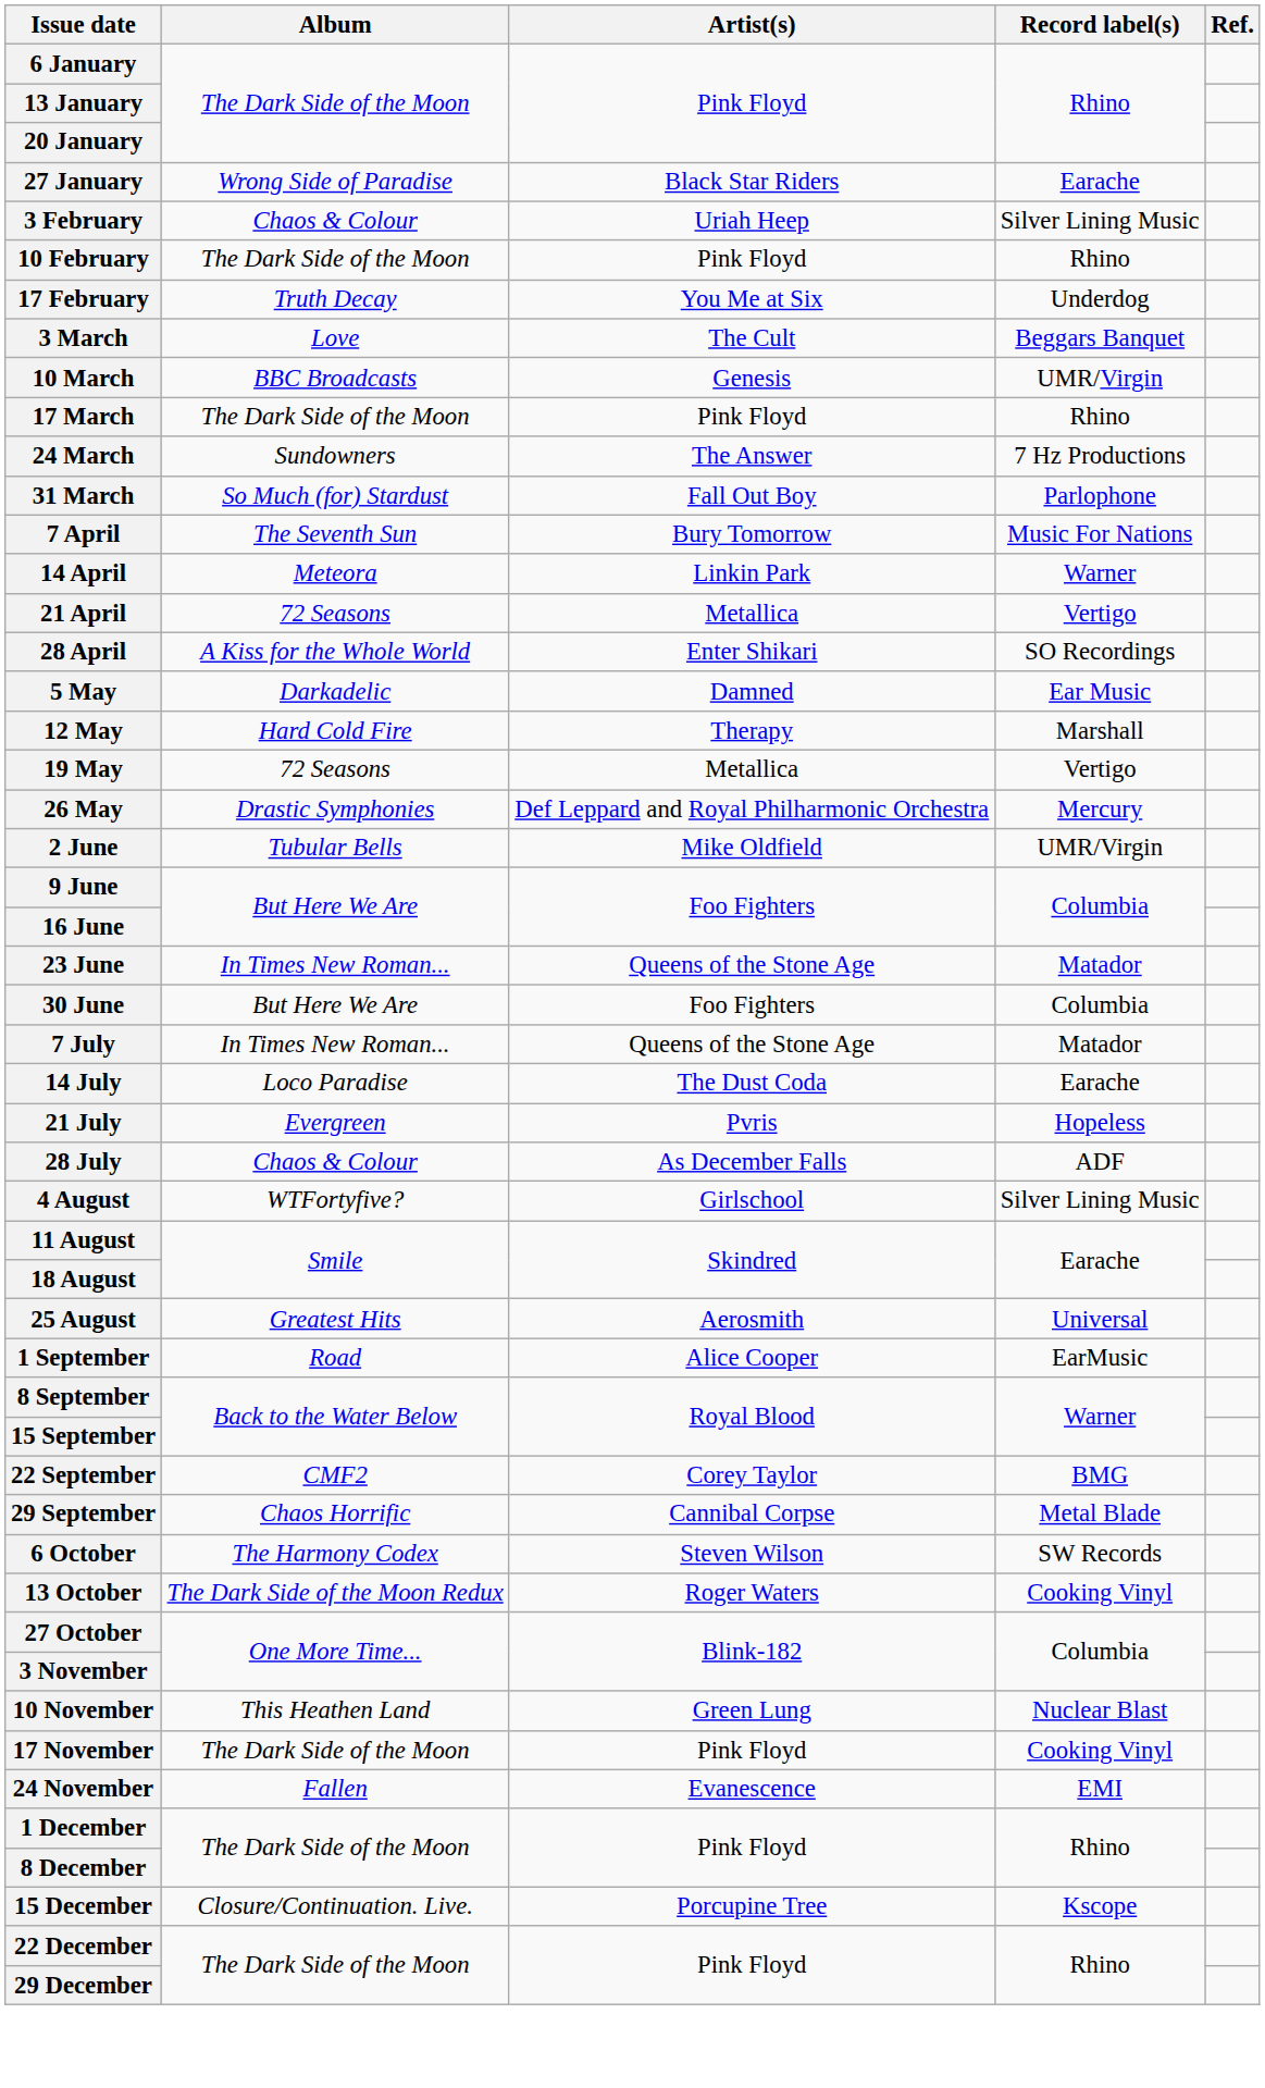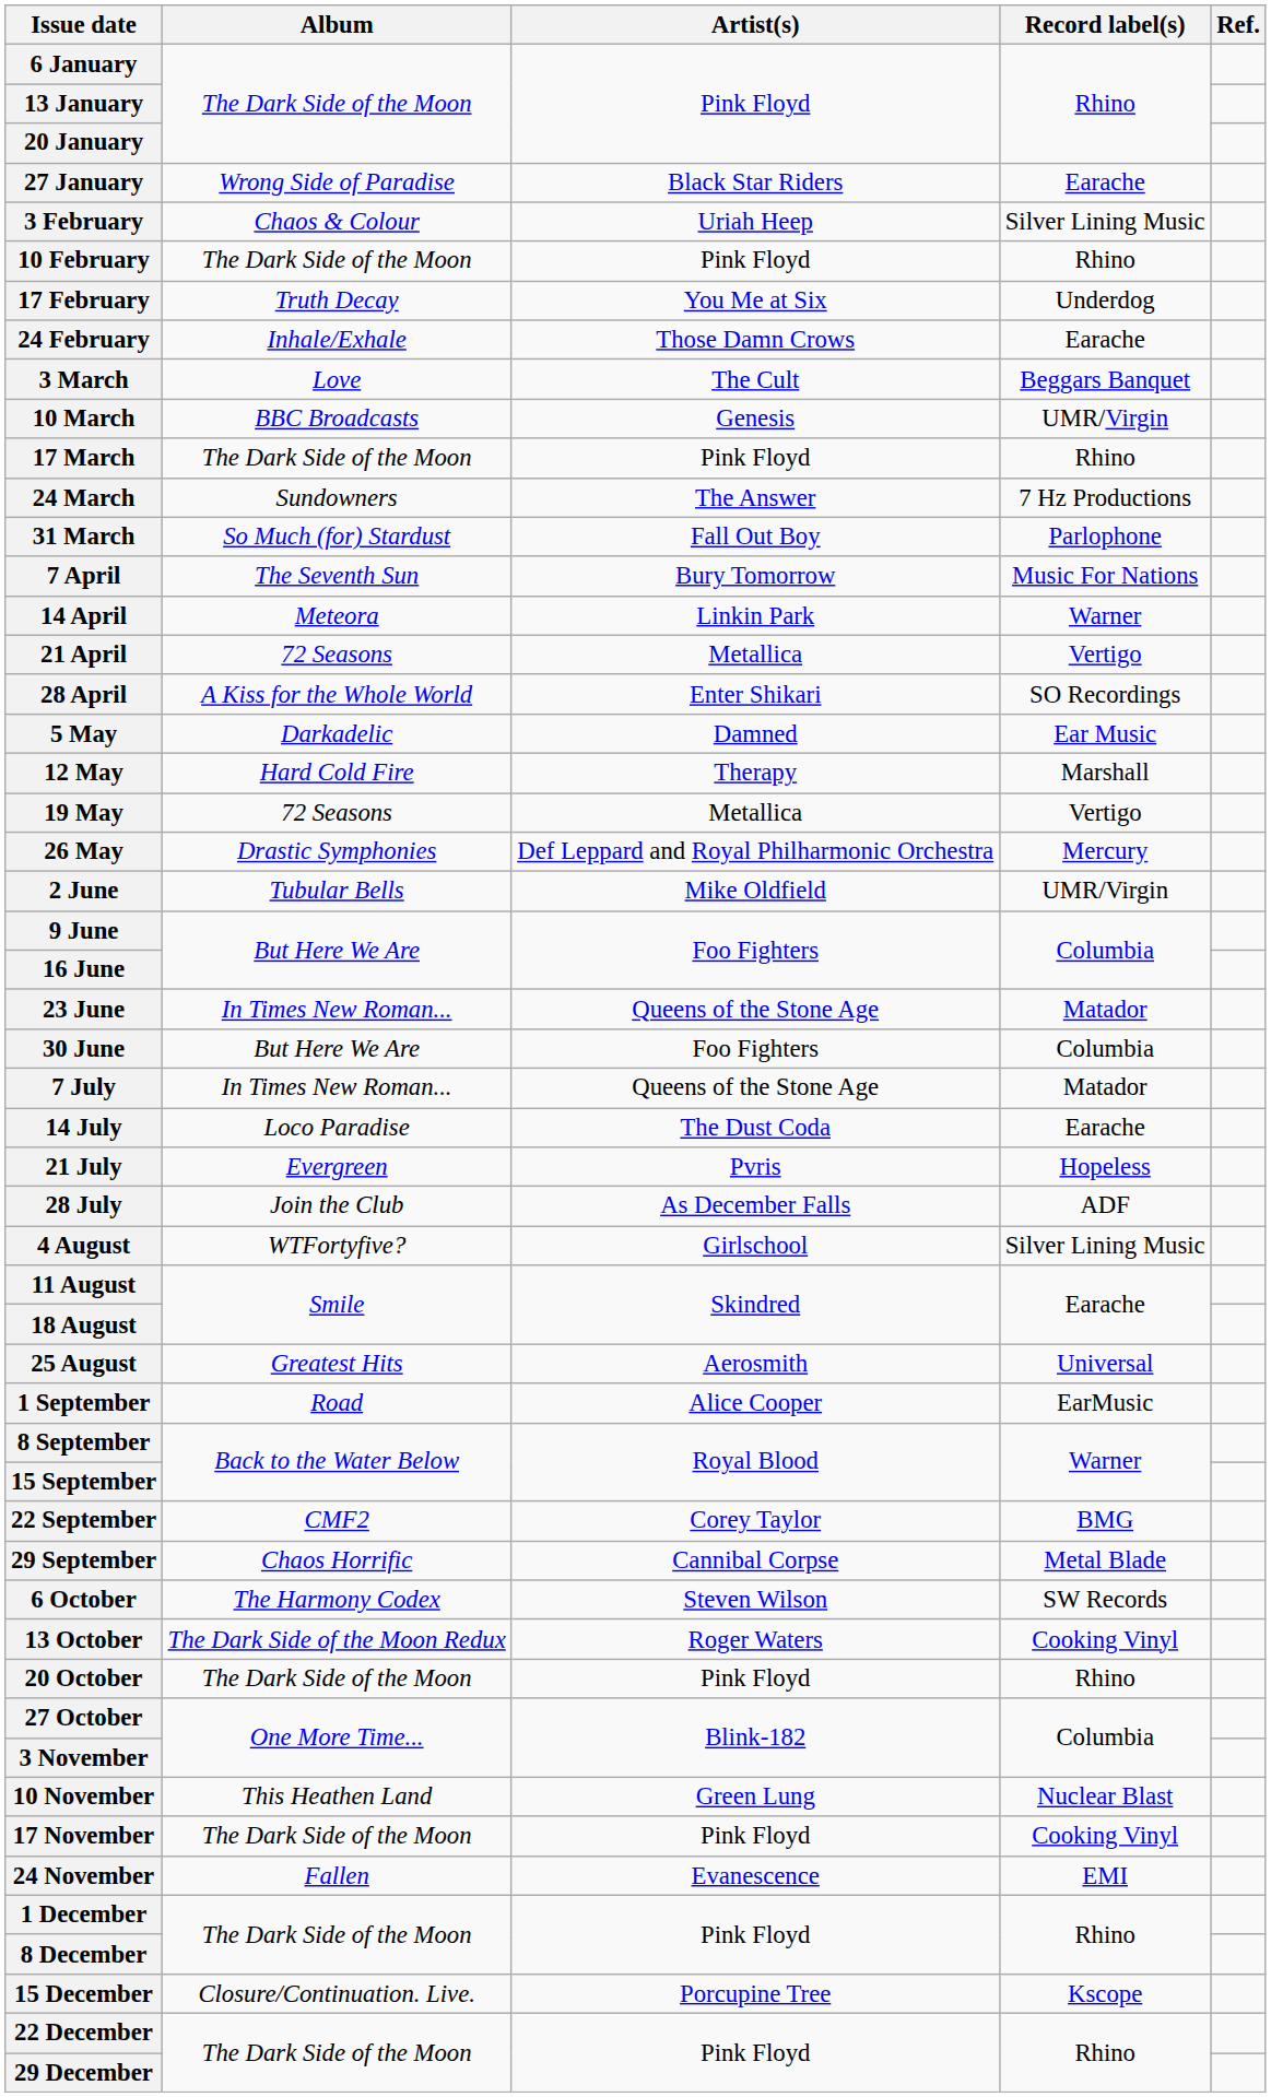+ row: 24 February | Inhale/Exhale | Those Damn Crows | Earache
28 July | Album: Chaos & Colour -> Join the Club
+ row: 20 October | The Dark Side of the Moon | Pink Floyd | Rhino
